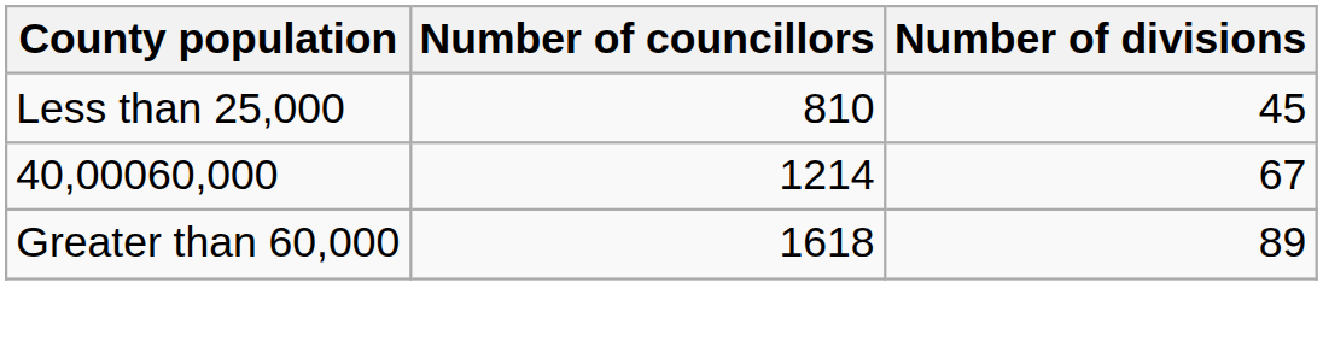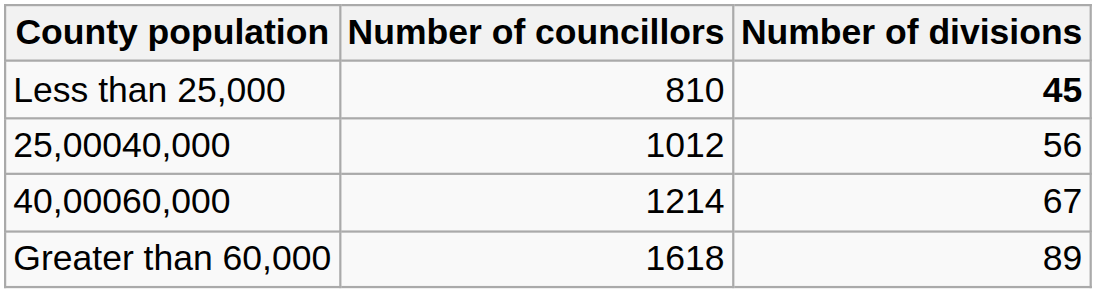Less than 25,000 | Number of divisions: normal -> bold
+ row: 25,00040,000 | 1012 | 56
